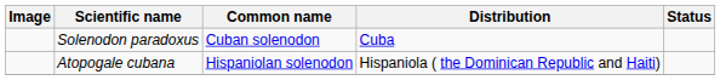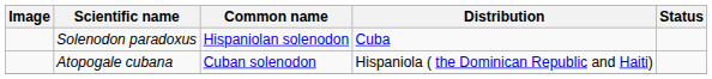Solenodon paradoxus | Common name: Cuban solenodon -> Hispaniolan solenodon
Atopogale cubana | Common name: Hispaniolan solenodon -> Cuban solenodon
